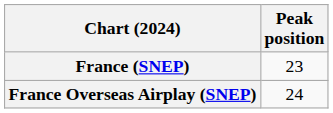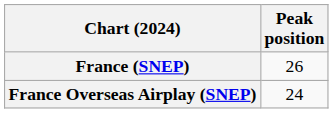France (SNEP) | Peak position: 23 -> 26
